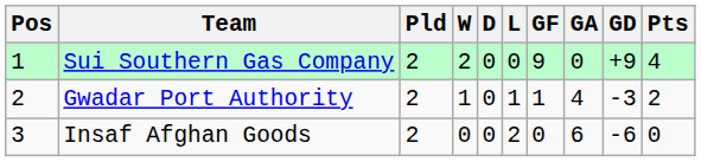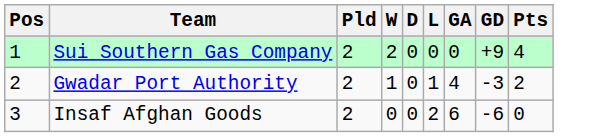- column: GF | 9 | 1 | 0
